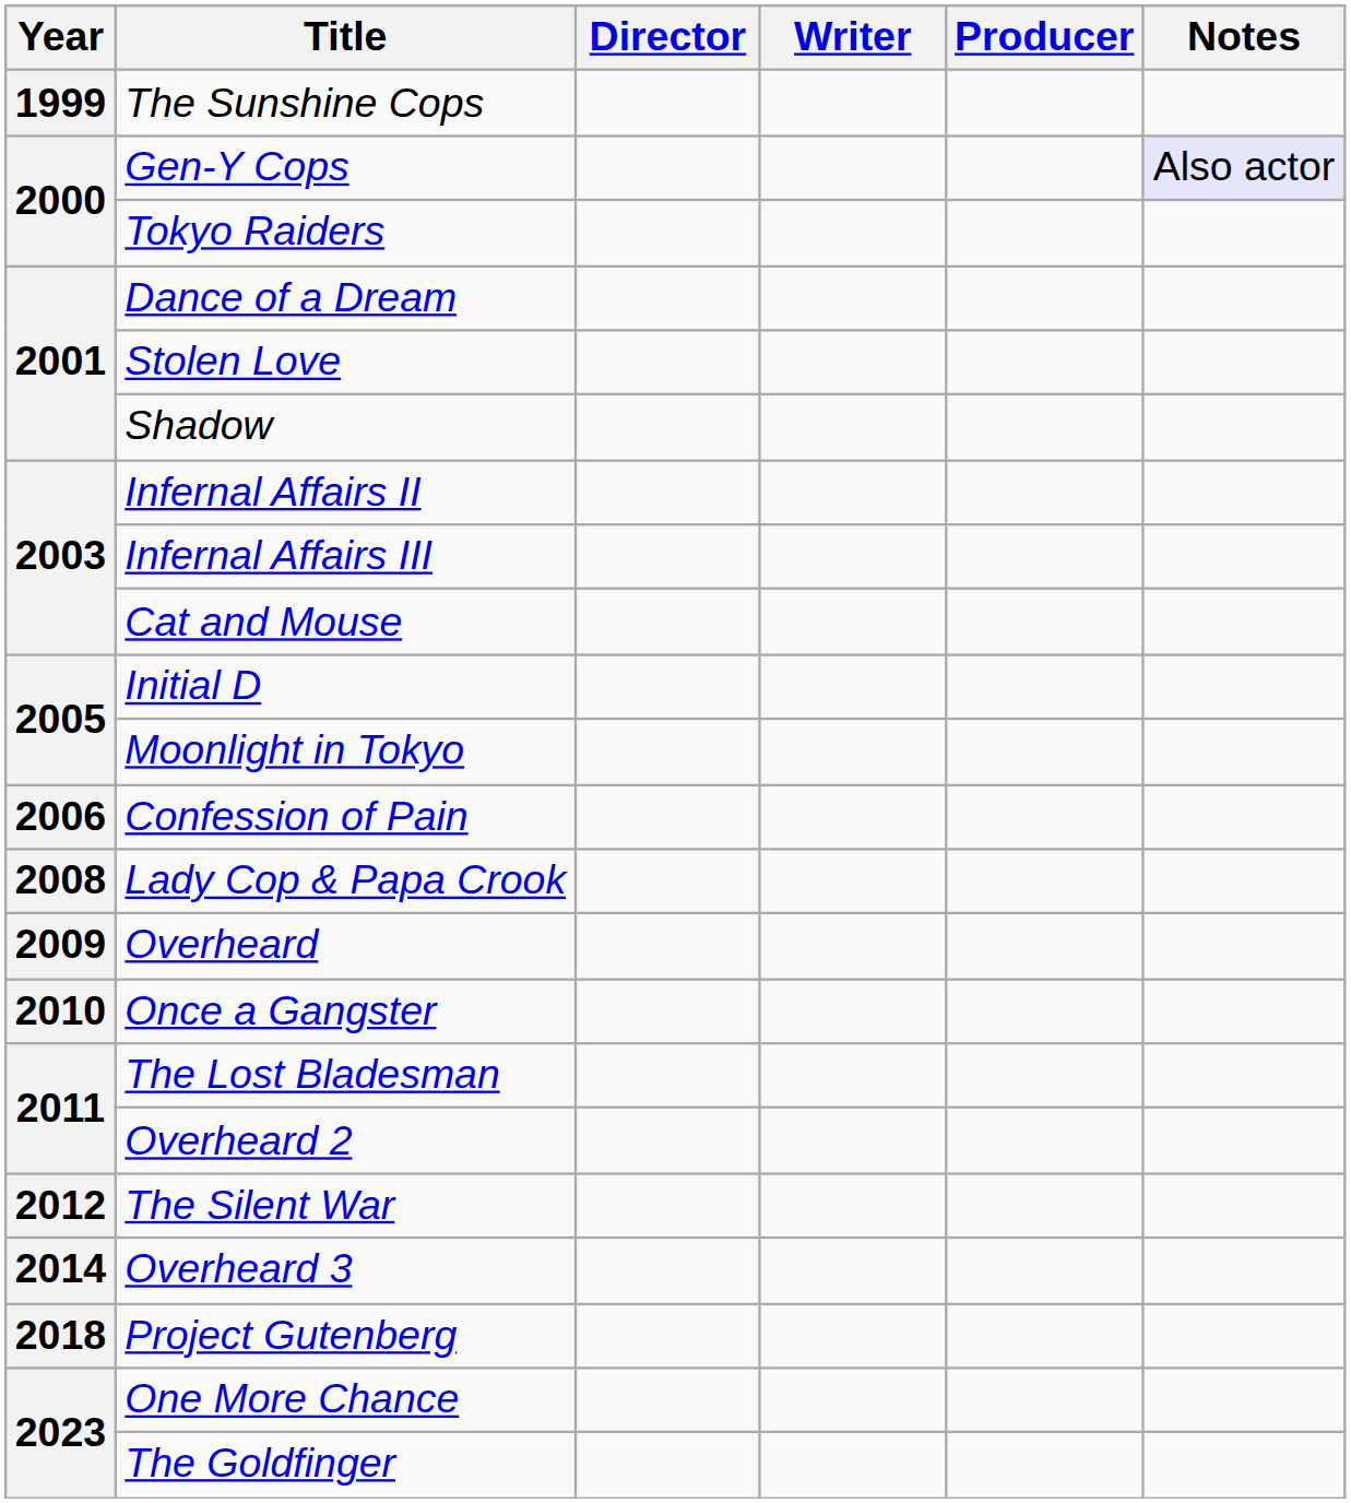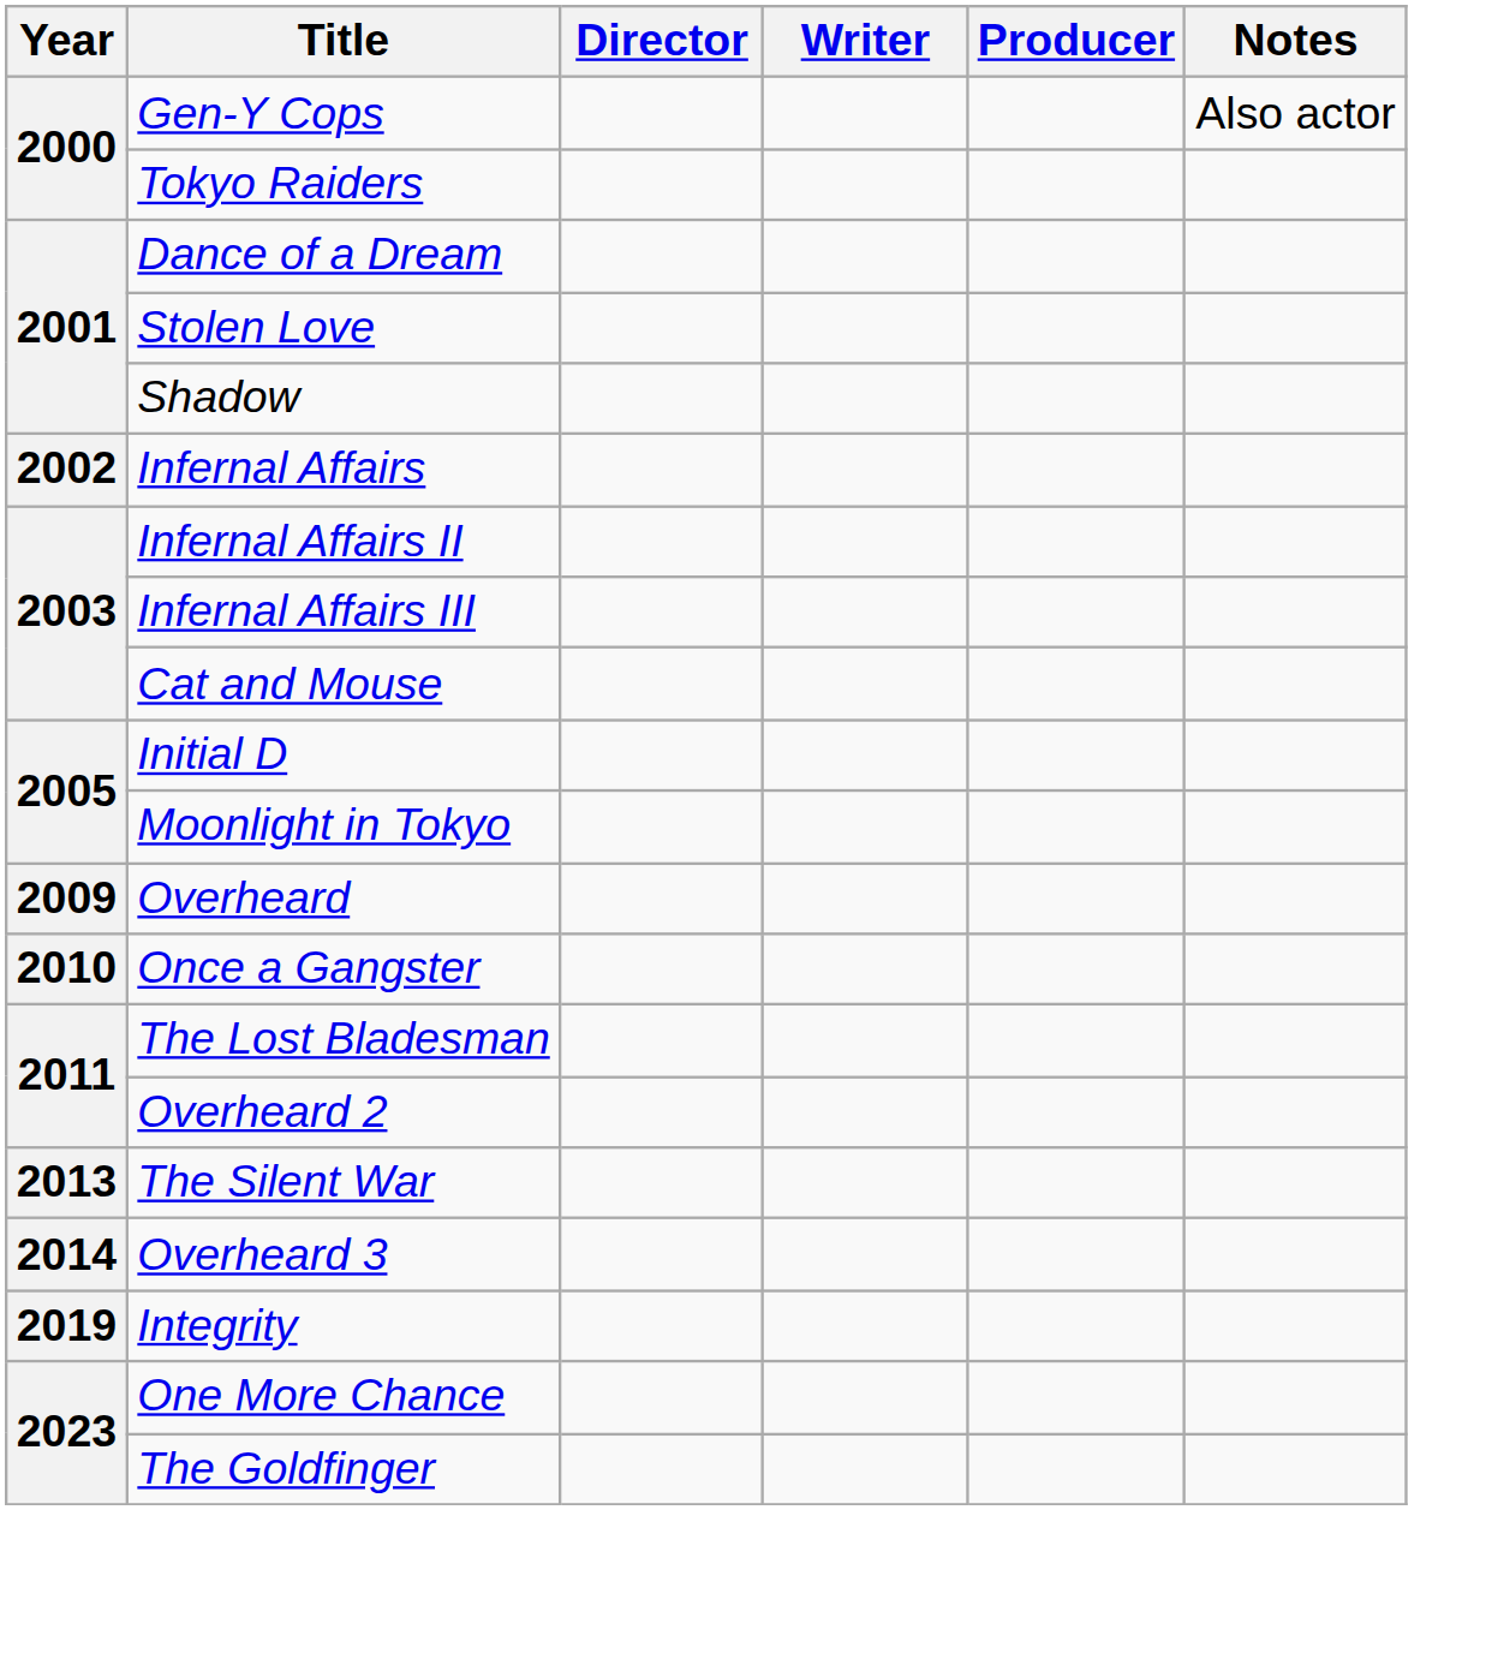- row: 1999 | The Sunshine Cops
Gen-Y Cops | Notes: lavender background -> no background
+ row: 2002 | Infernal Affairs
- row: 2006 | Confession of Pain
- row: 2008 | Lady Cop & Papa Crook
The Silent War | Year: 2012 -> 2013
- row: 2018 | Project Gutenberg
+ row: 2019 | Integrity
